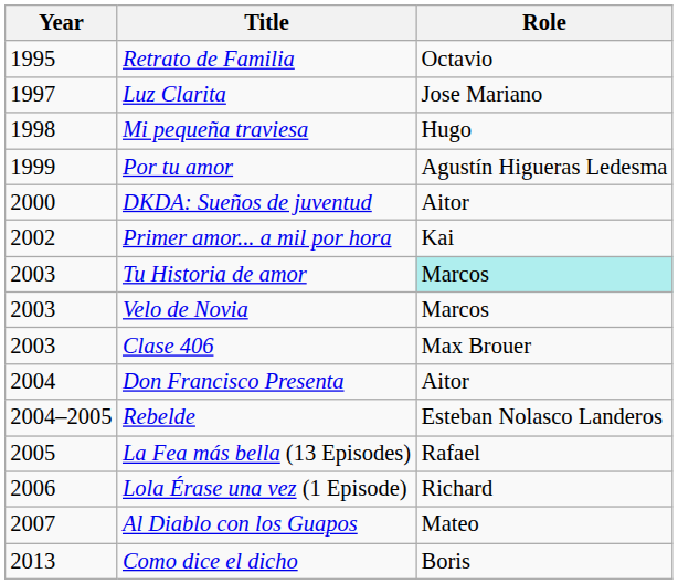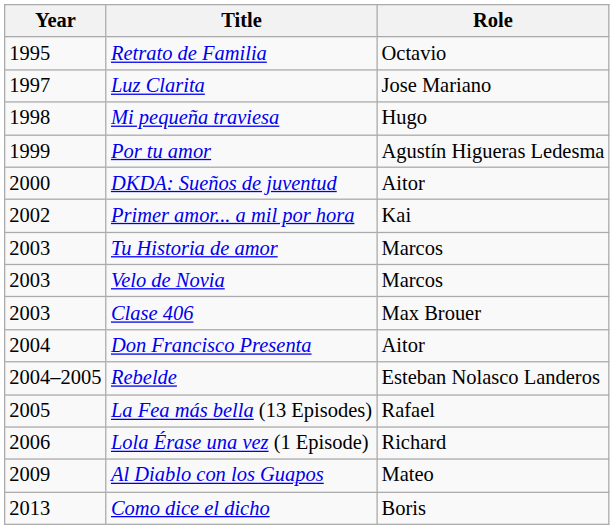Tu Historia de amor | Role: paleturquoise background -> no background
Al Diablo con los Guapos | Year: 2007 -> 2009
